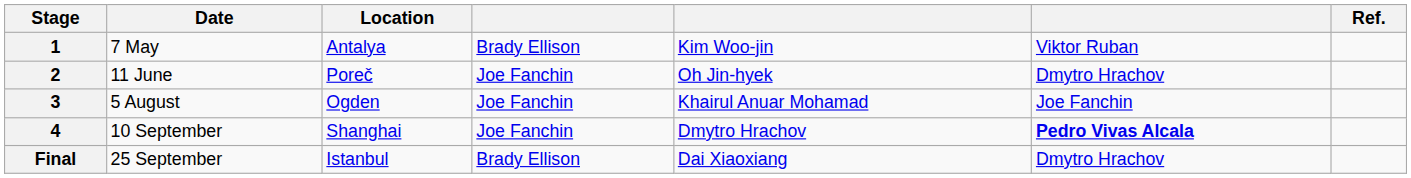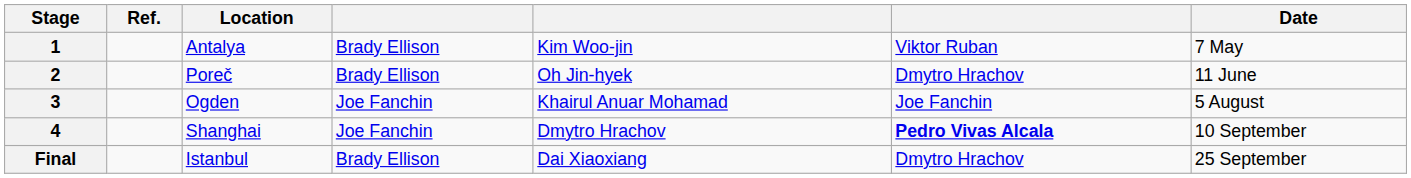columns swapped: Date <-> Ref.
2 | column 4: Joe Fanchin -> Brady Ellison
